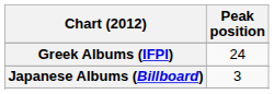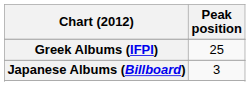Greek Albums (IFPI) | Peak position: 24 -> 25
